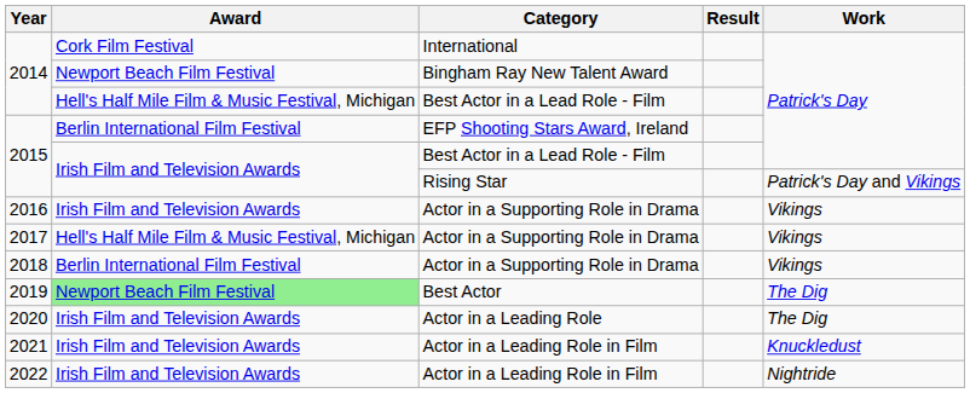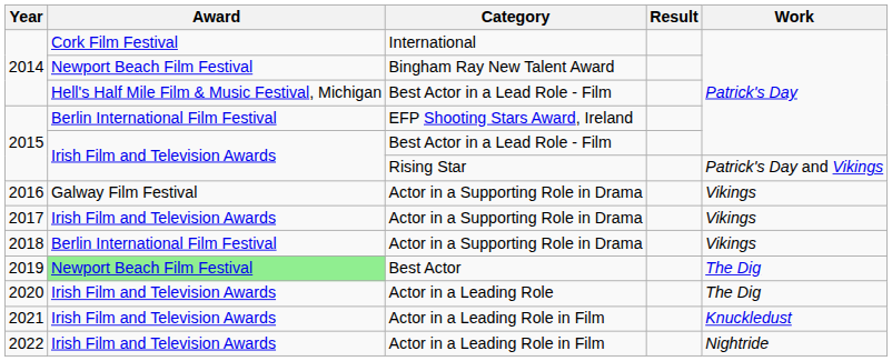2016 | Award: Irish Film and Television Awards -> Galway Film Festival
2017 | Award: Hell's Half Mile Film & Music Festival, Michigan -> Irish Film and Television Awards
